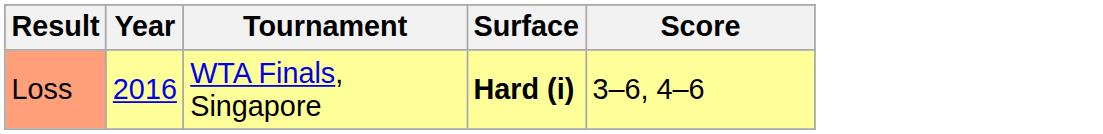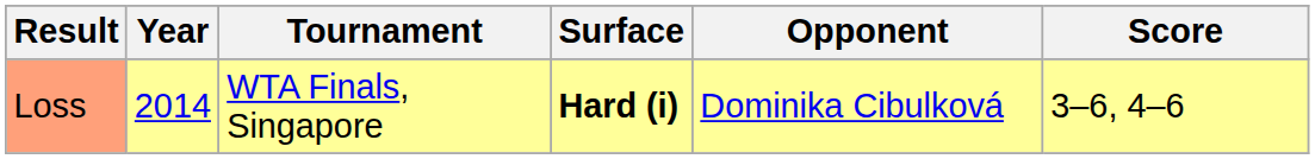+ column: Opponent | Dominika Cibulková
Loss | Year: 2016 -> 2014
